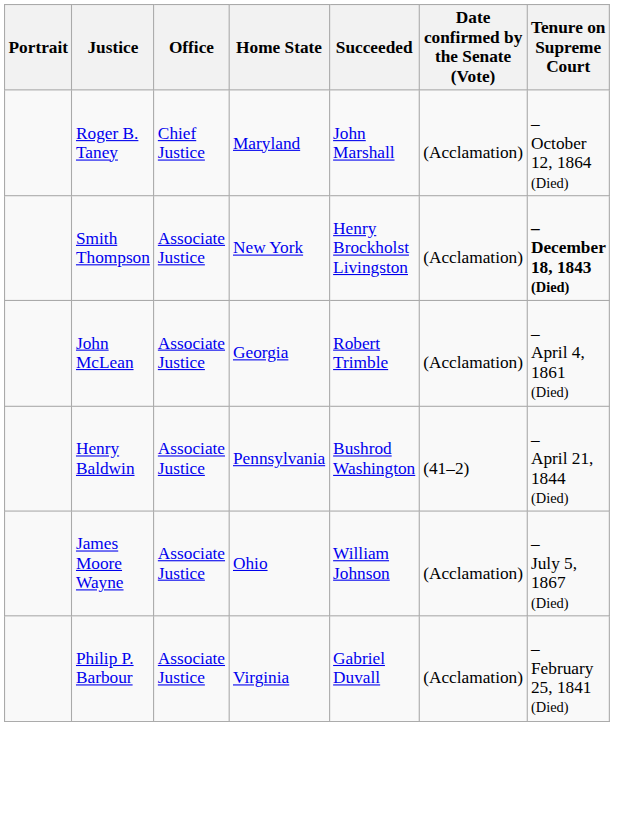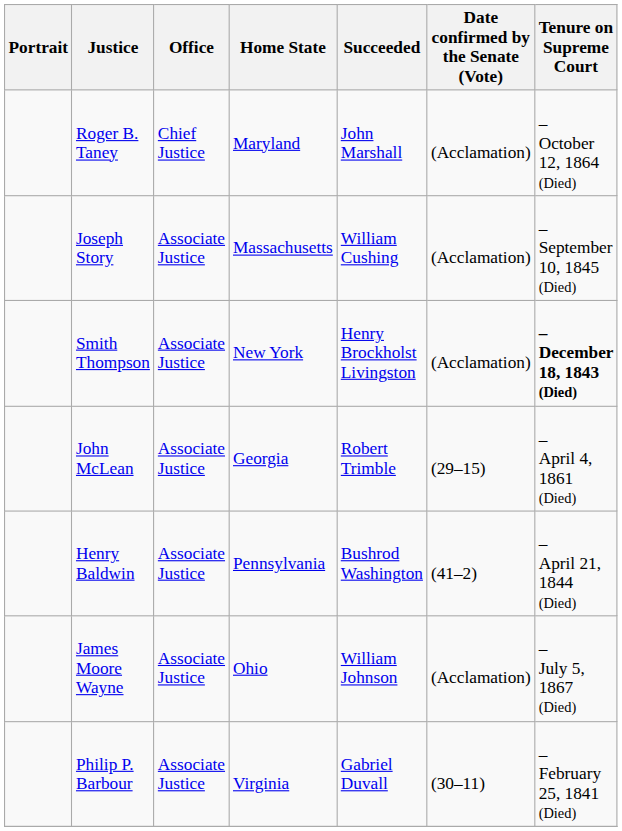+ row: Joseph Story | Associate Justice | Massachusetts | William Cushing | (Acclamation) | – September 10, 1845 (Died)
John McLean | Date confirmed by the Senate (Vote): (Acclamation) -> (29–15)
Philip P. Barbour | Date confirmed by the Senate (Vote): (Acclamation) -> (30–11)
